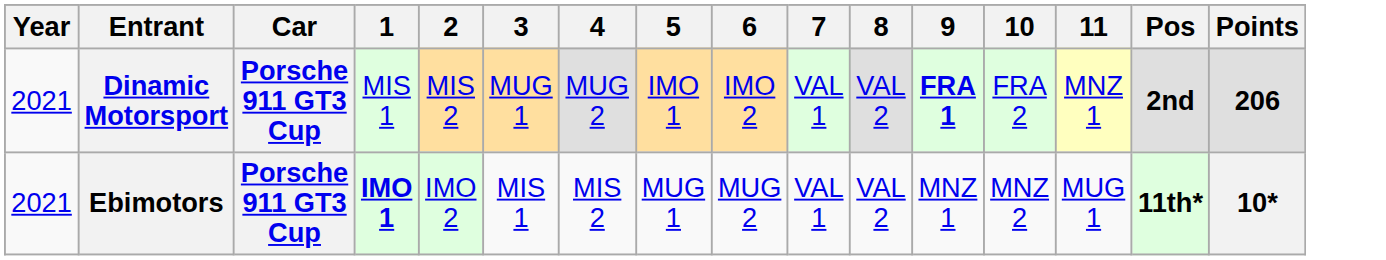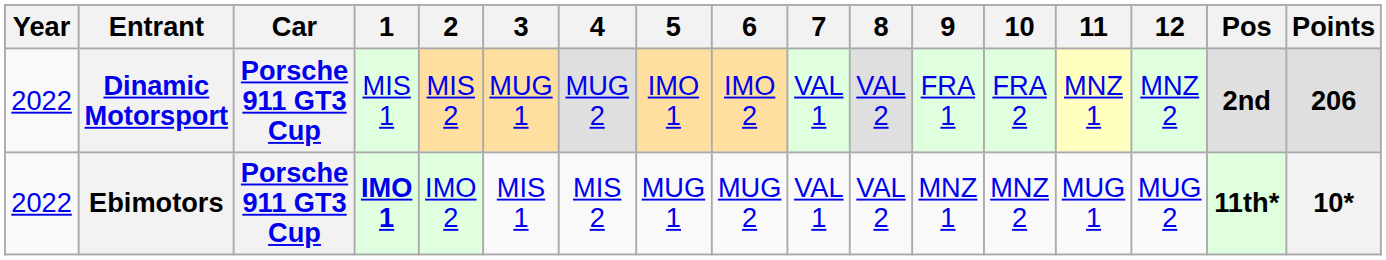+ column: 12 | MNZ 2 | MUG 2
Dinamic Motorsport | Year: 2021 -> 2022
Dinamic Motorsport | 9: bold -> normal
Ebimotors | Year: 2021 -> 2022
